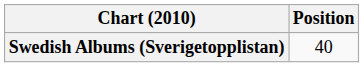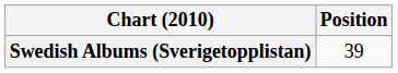Swedish Albums (Sverigetopplistan) | Position: 40 -> 39
